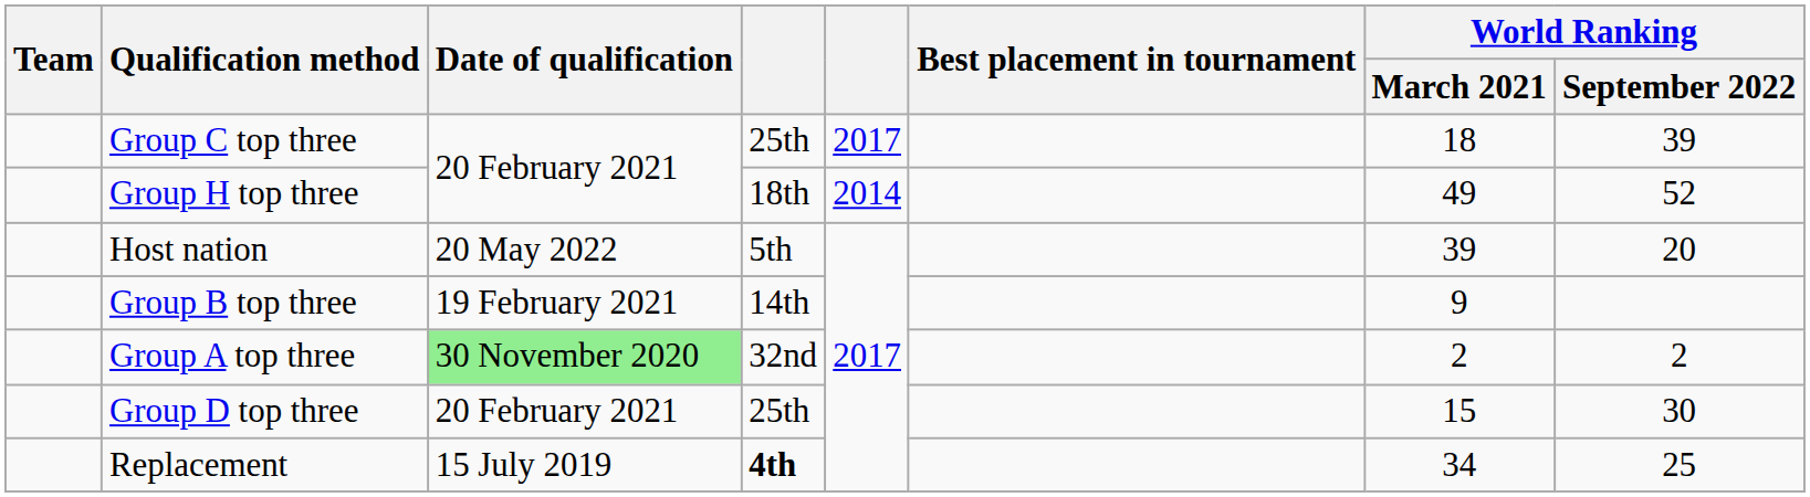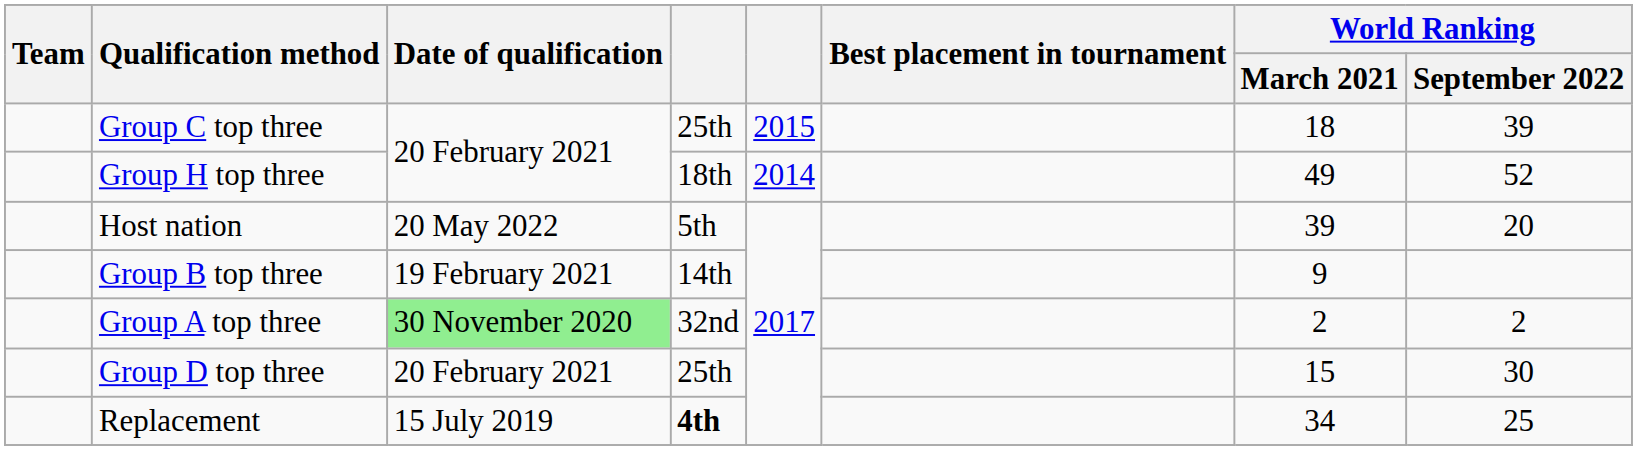Group C top three | column 5: 2017 -> 2015
